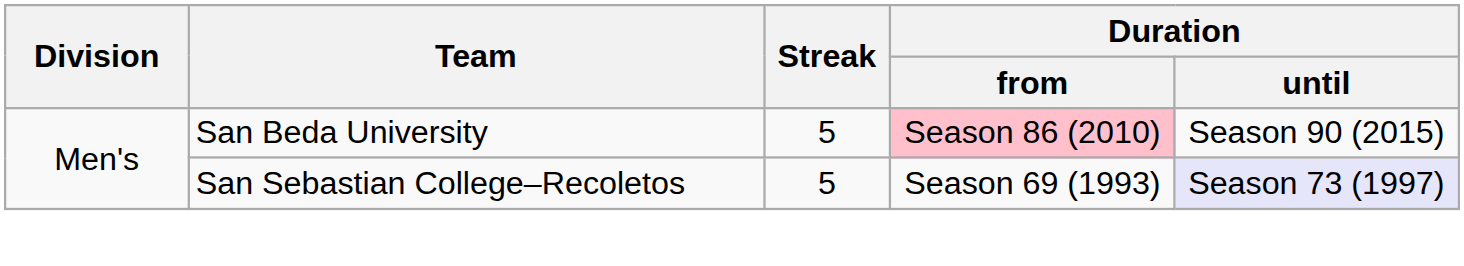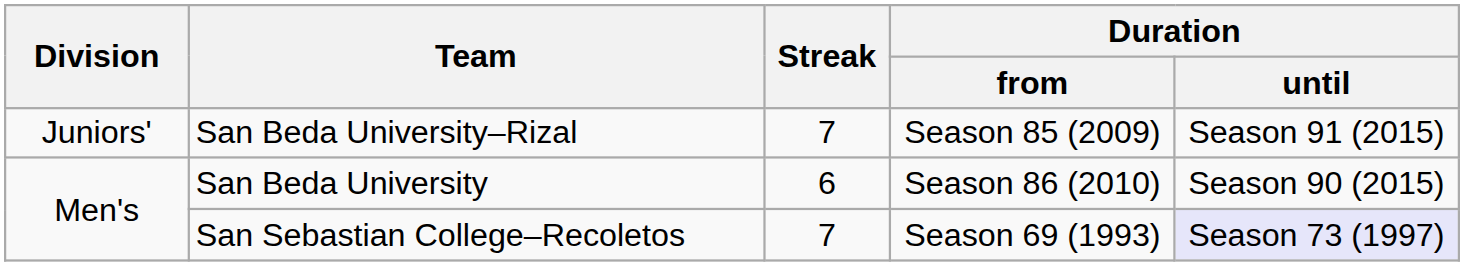+ row: Juniors' | San Beda University–Rizal | 7 | Season 85 (2009) | Season 91 (2015)
San Beda University | Streak: 5 -> 6
San Beda University | Duration / from: pink background -> no background
San Sebastian College–Recoletos | Streak: 5 -> 7
